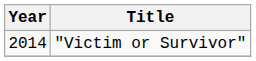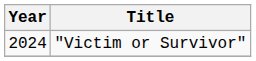"Victim or Survivor" | Year: 2014 -> 2024
